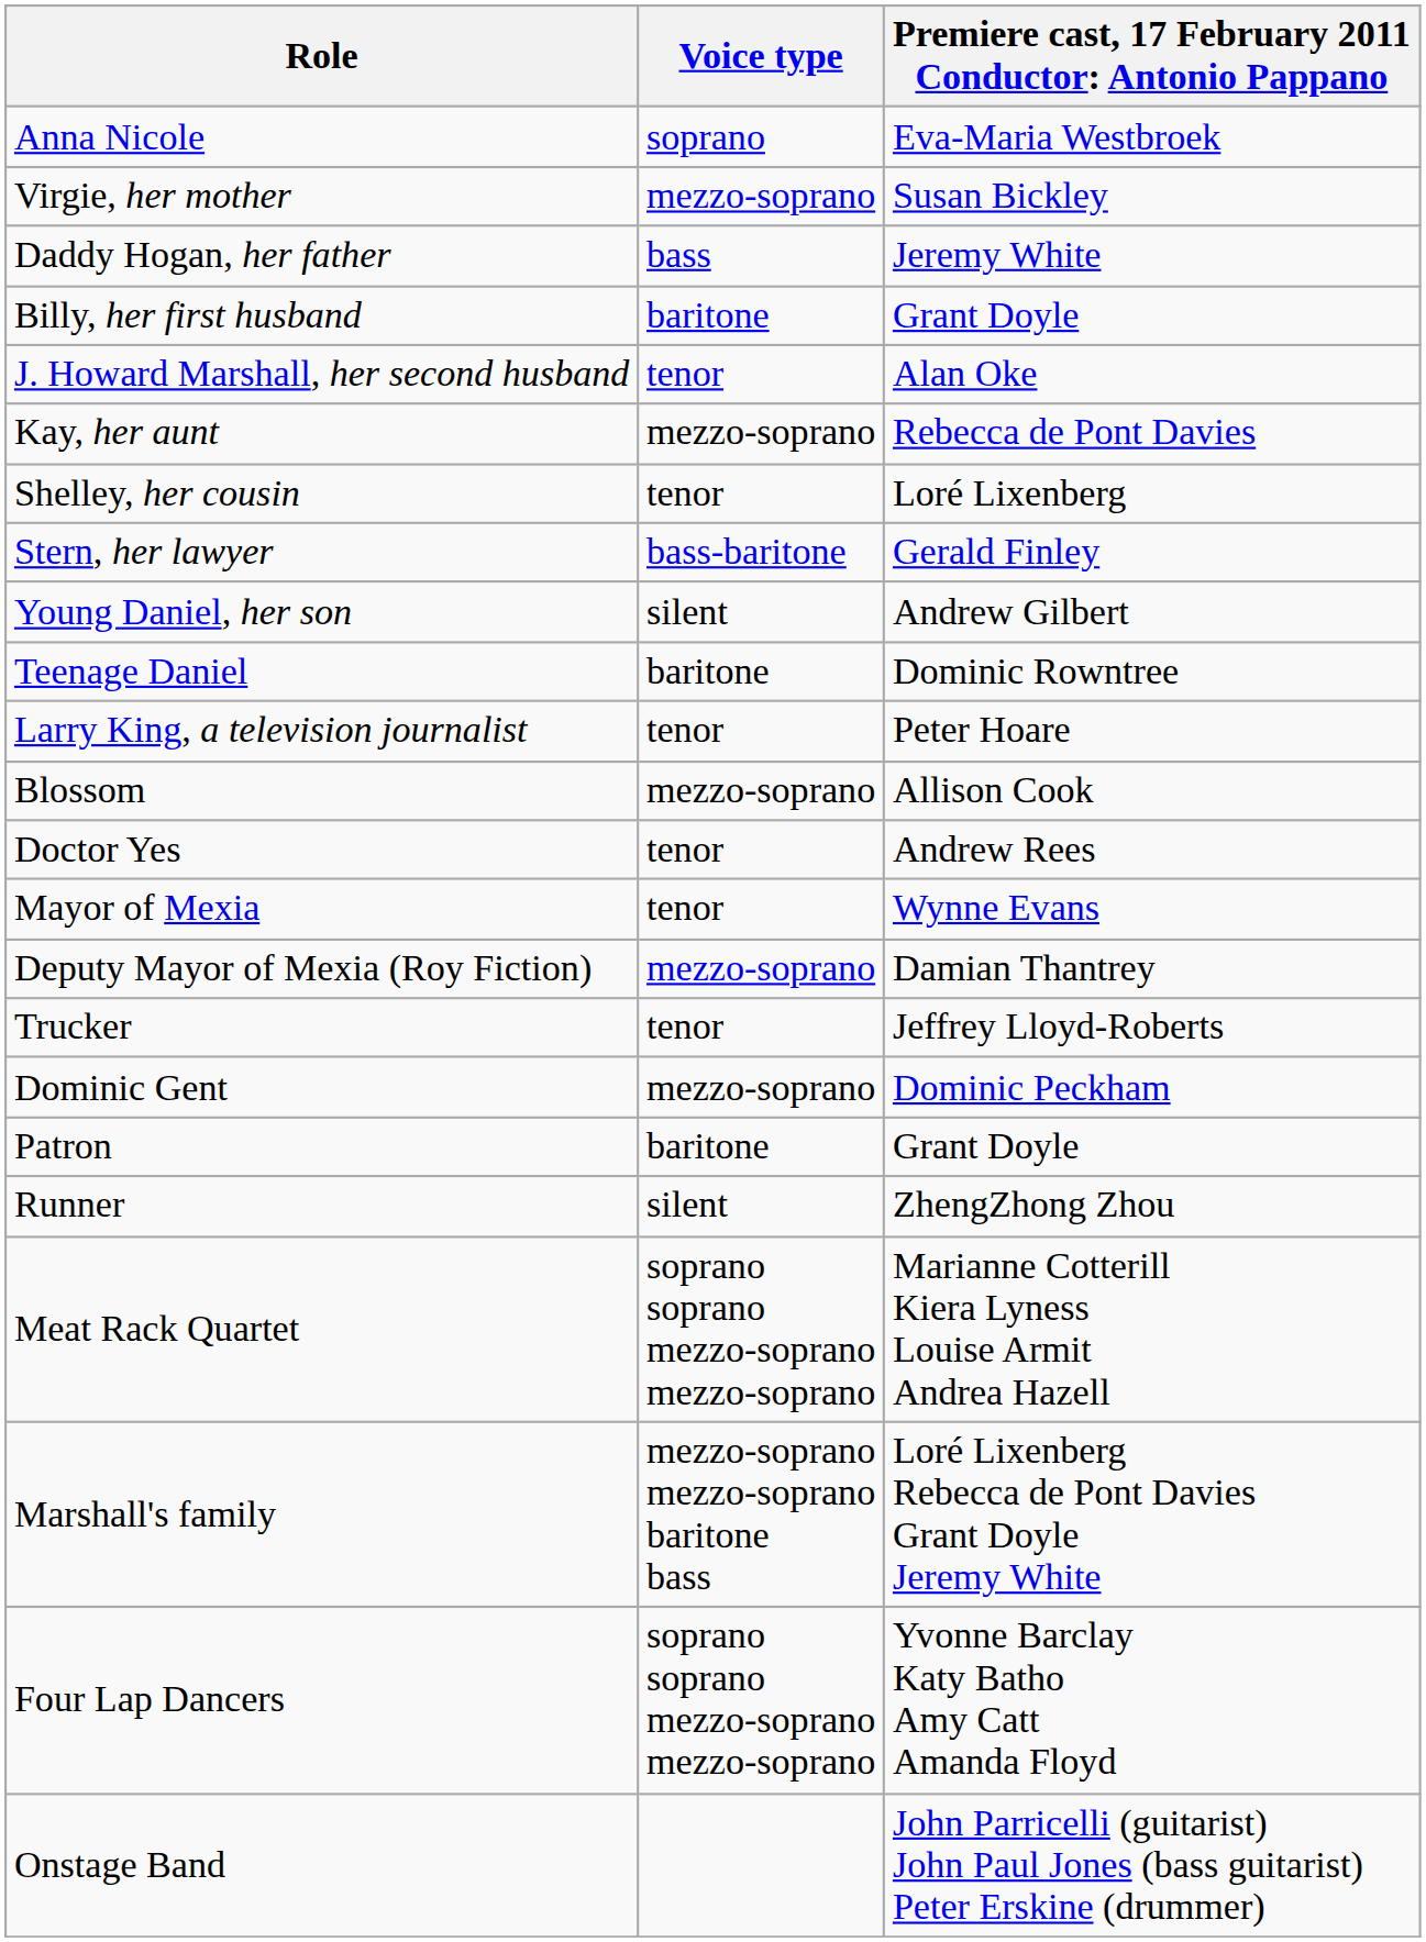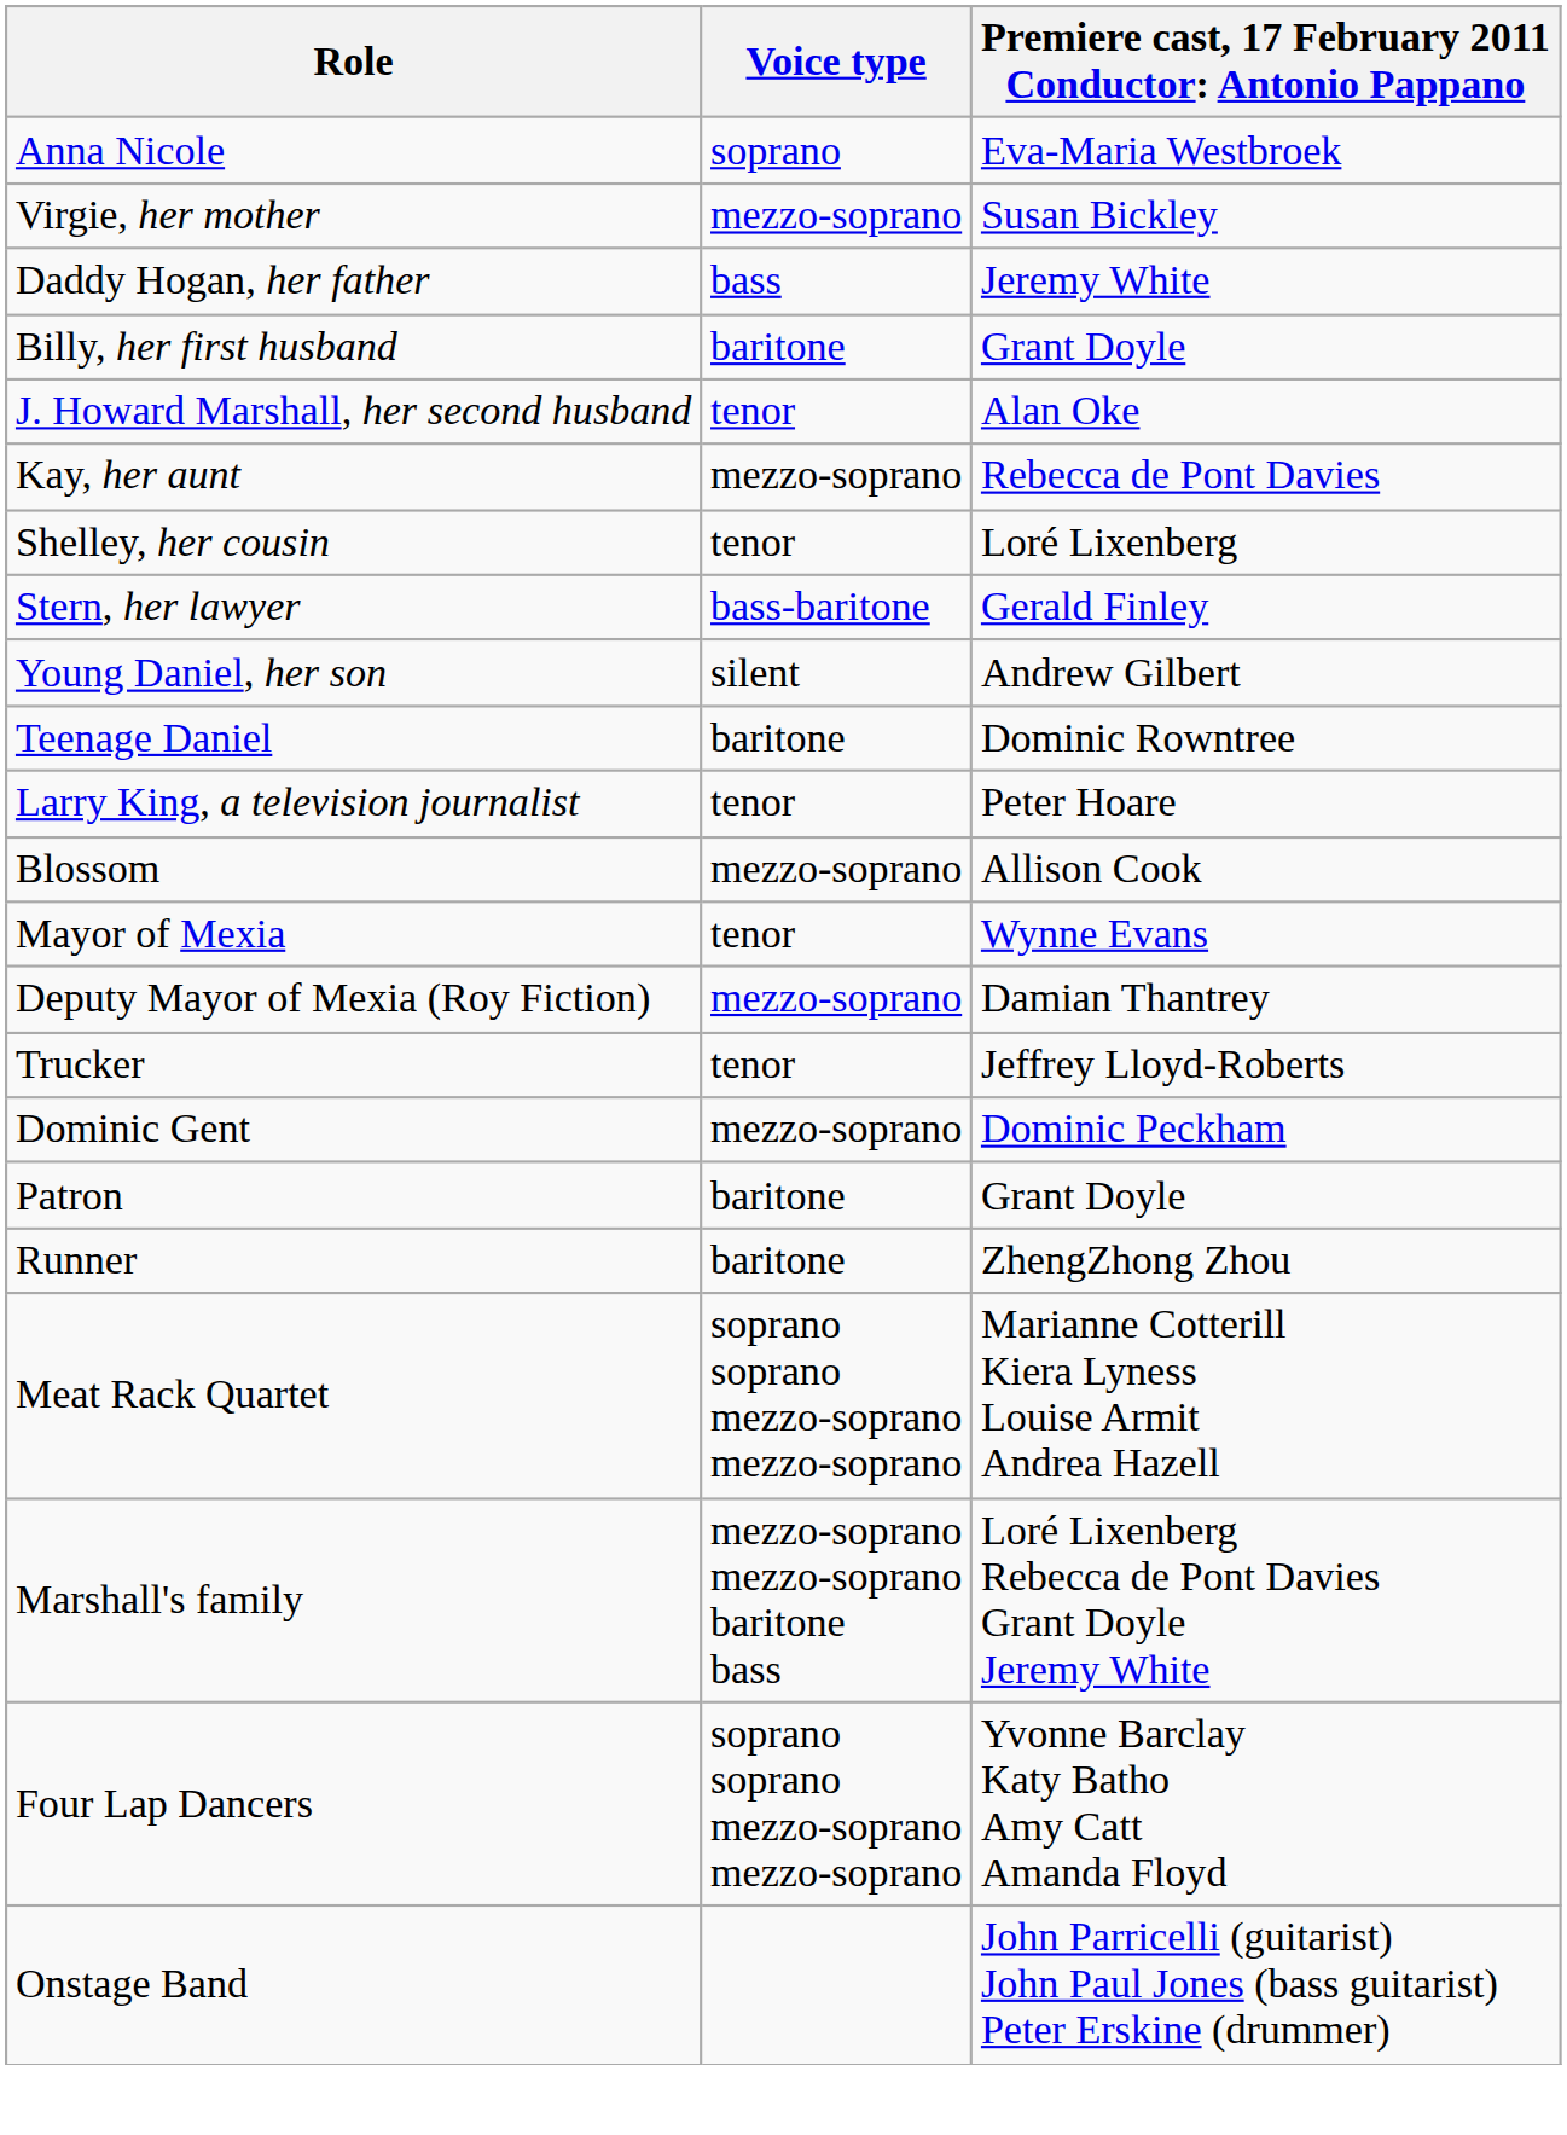- row: Doctor Yes | tenor | Andrew Rees
Runner | Voice type: silent -> baritone
